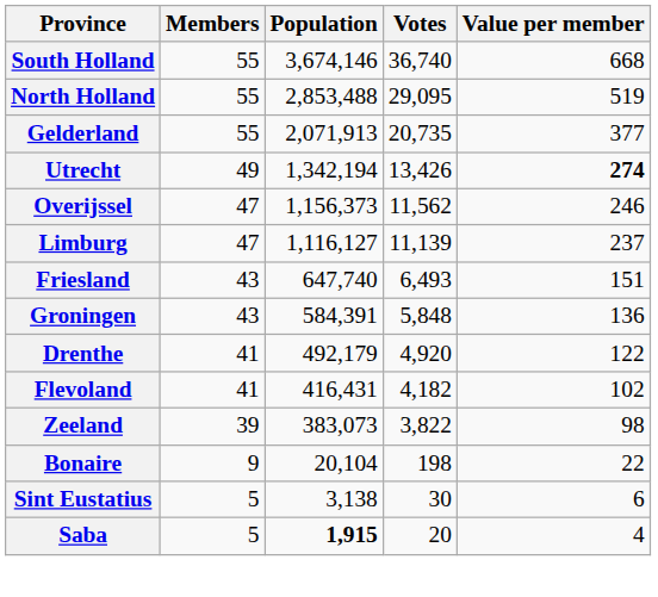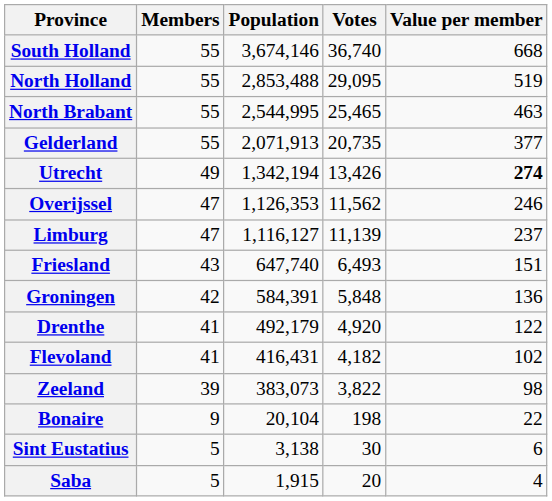+ row: North Brabant | 55 | 2,544,995 | 25,465 | 463
Overijssel | Population: 1,156,373 -> 1,126,353
Groningen | Members: 43 -> 42
Saba | Population: bold -> normal
